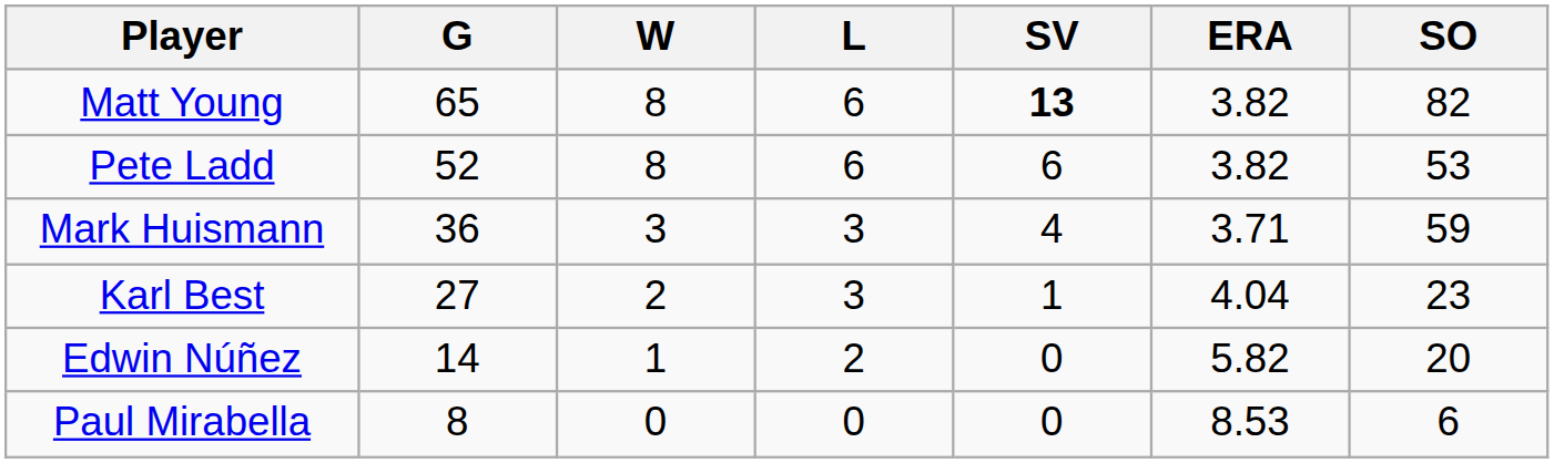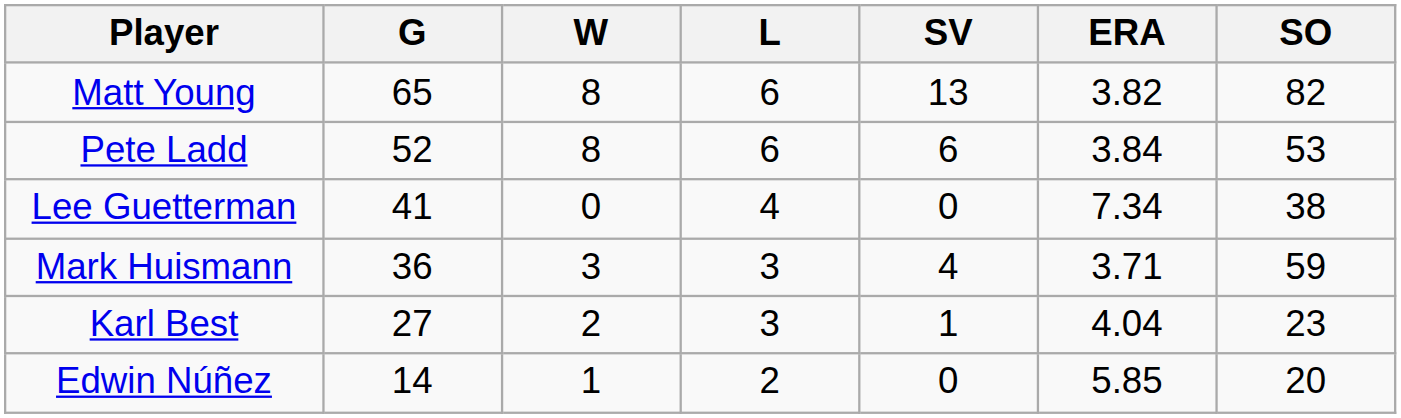Matt Young | SV: bold -> normal
Pete Ladd | ERA: 3.82 -> 3.84
+ row: Lee Guetterman | 41 | 0 | 4 | 0 | 7.34 | 38
Edwin Núñez | ERA: 5.82 -> 5.85
- row: Paul Mirabella | 8 | 0 | 0 | 0 | 8.53 | 6
